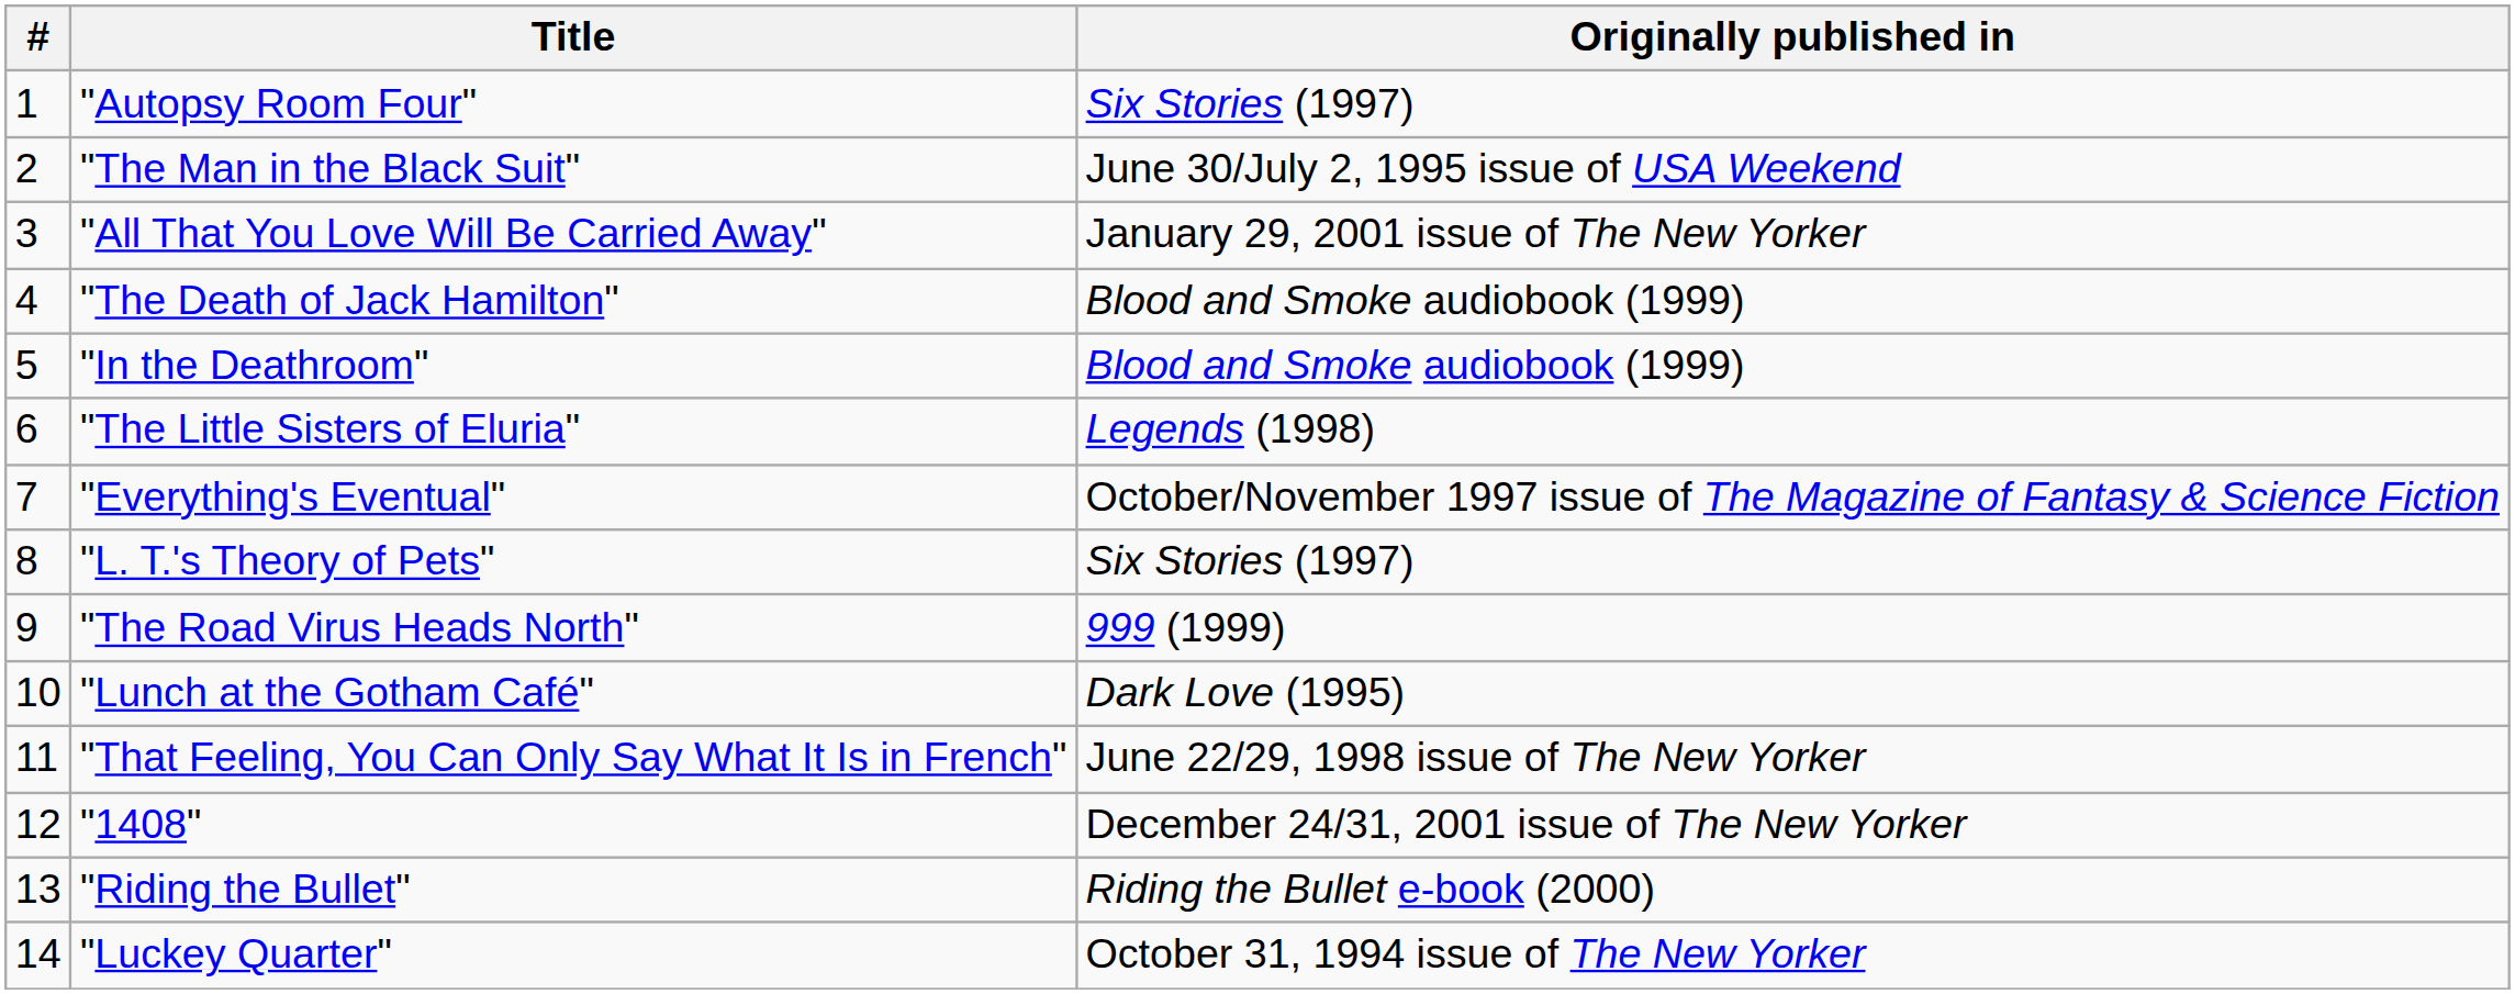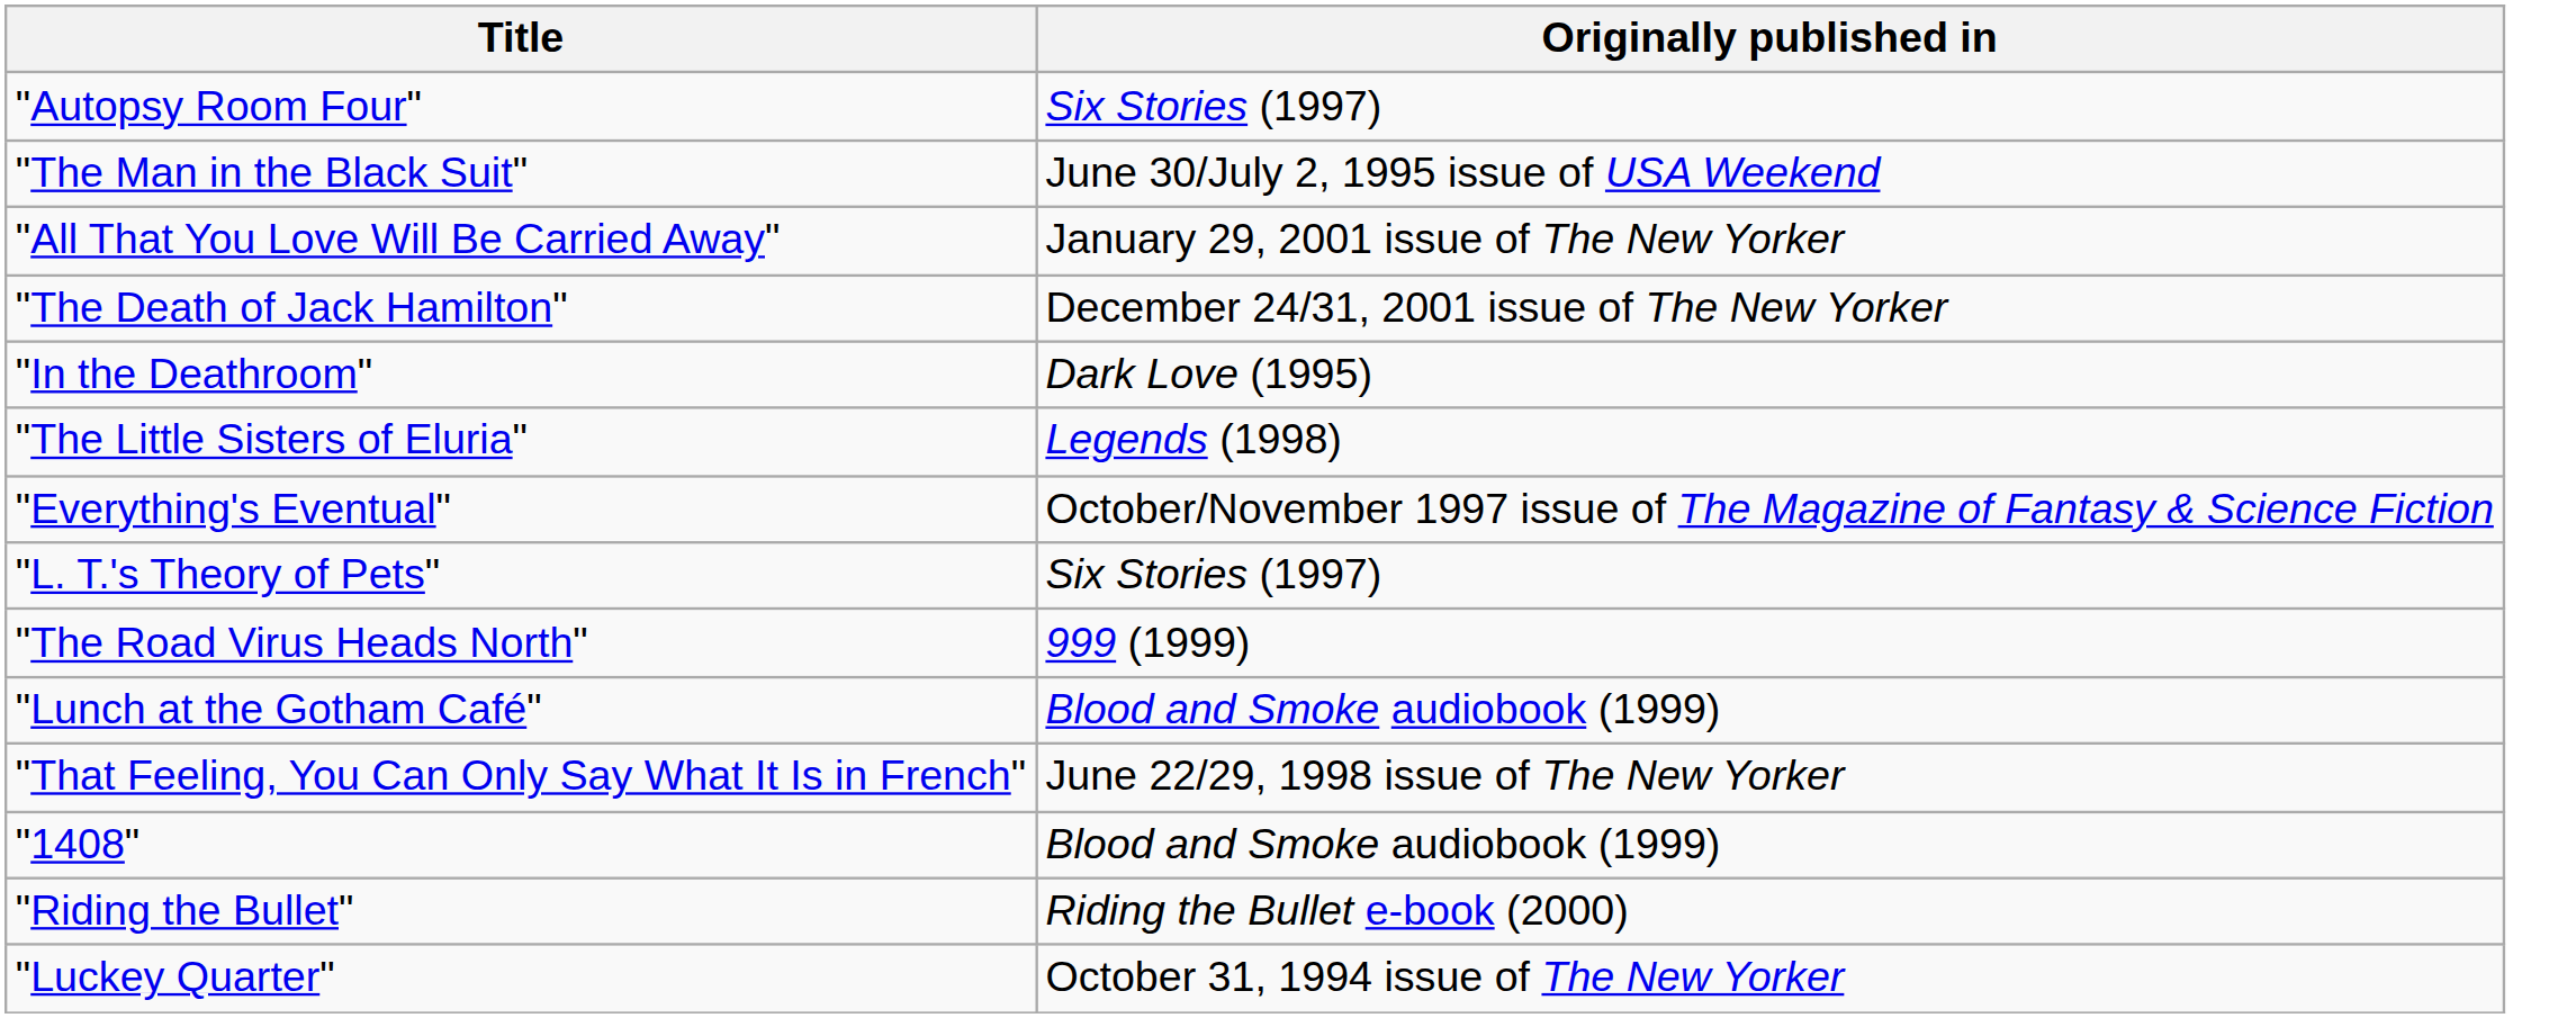- column: # | 1 | 2 | 3 | 4 | 5 | 6 | 7 | 8 | 9 | 10 | 11 | 12 | 13 | 14
"The Death of Jack Hamilton" | Originally published in: Blood and Smoke audiobook (1999) -> December 24/31, 2001 issue of The New Yorker
"In the Deathroom" | Originally published in: Blood and Smoke audiobook (1999) -> Dark Love (1995)
"Lunch at the Gotham Café" | Originally published in: Dark Love (1995) -> Blood and Smoke audiobook (1999)
"1408" | Originally published in: December 24/31, 2001 issue of The New Yorker -> Blood and Smoke audiobook (1999)
